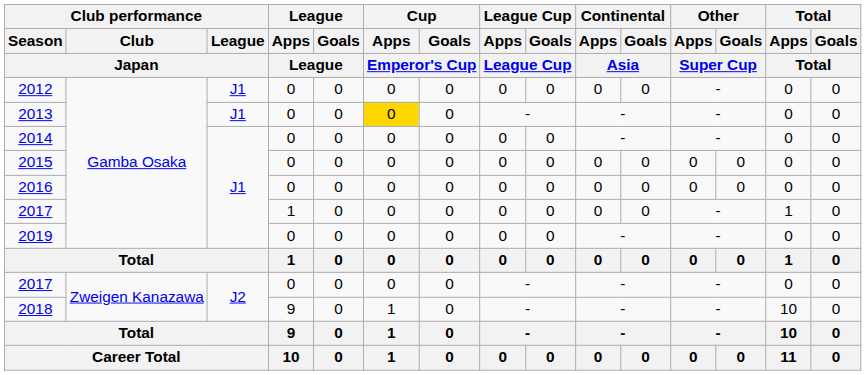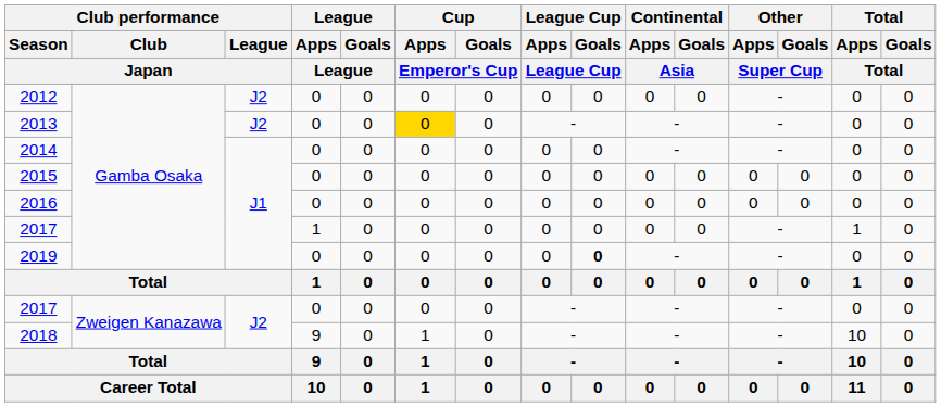2012 | Club performance / League / Japan: J1 -> J2
2013 | Club performance / League / Japan: J1 -> J2
2019 | League Cup / Goals / League Cup: normal -> bold
